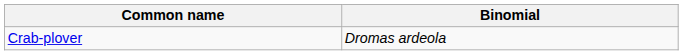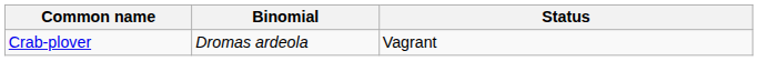+ column: Status | Vagrant
